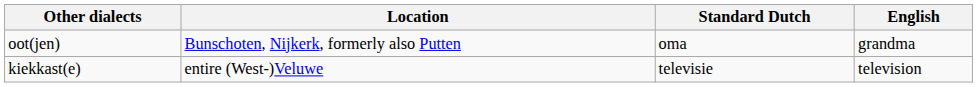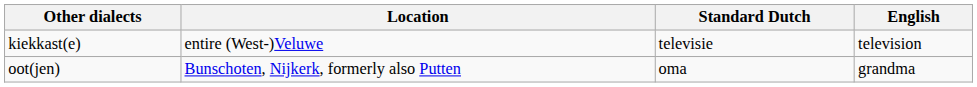rows swapped: oot(jen) <-> kiekkast(e)
